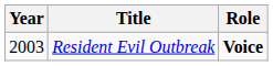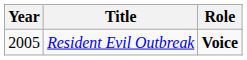Resident Evil Outbreak | Year: 2003 -> 2005
